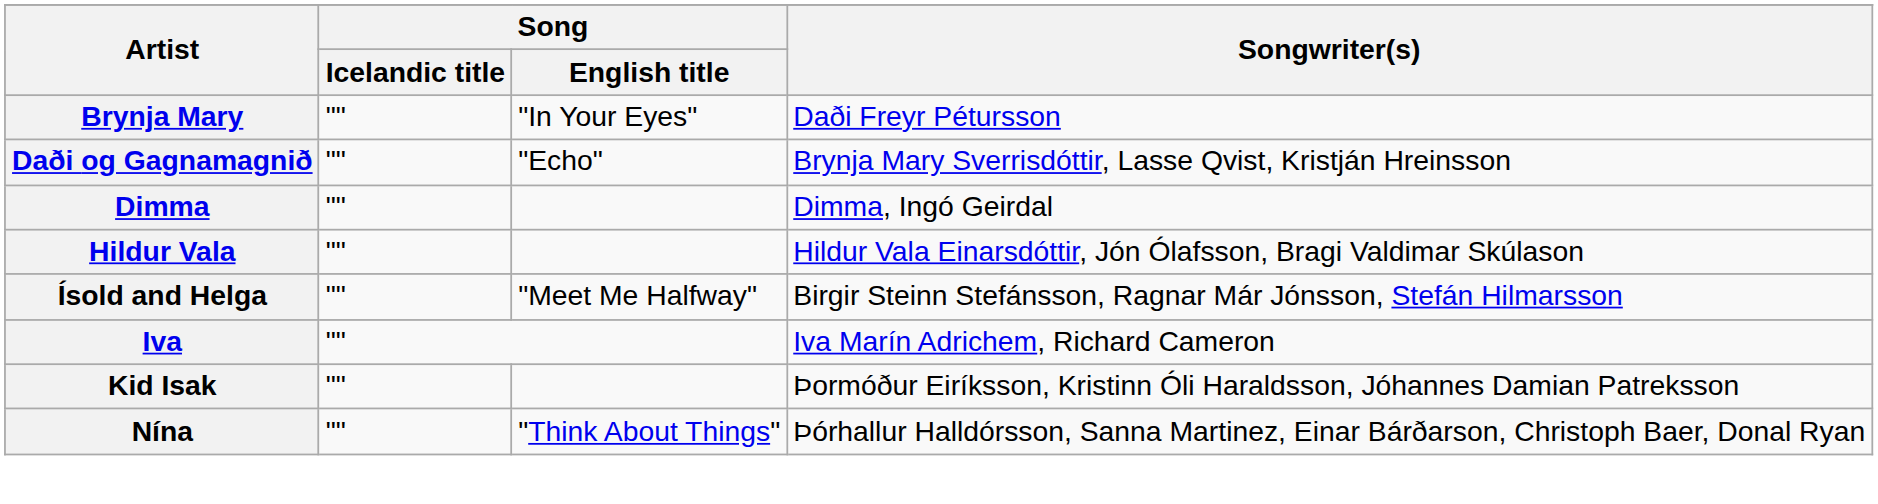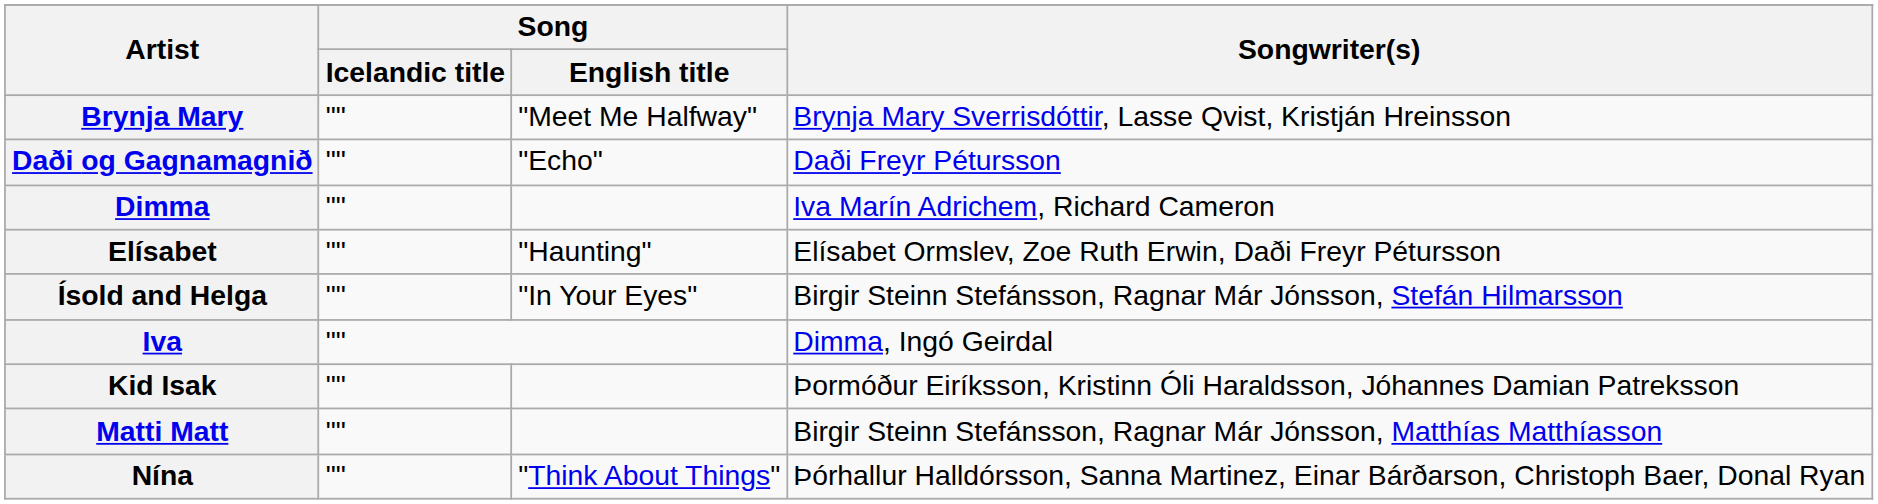Brynja Mary | Song / English title: "In Your Eyes" -> "Meet Me Halfway"
Brynja Mary | Songwriter(s): Daði Freyr Pétursson -> Brynja Mary Sverrisdóttir, Lasse Qvist, Kristján Hreinsson
Daði og Gagnamagnið | Songwriter(s): Brynja Mary Sverrisdóttir, Lasse Qvist, Kristján Hreinsson -> Daði Freyr Pétursson
Dimma | Songwriter(s): Dimma, Ingó Geirdal -> Iva Marín Adrichem, Richard Cameron
+ row: Elísabet | "" | "Haunting" | Elísabet Ormslev, Zoe Ruth Erwin, Daði Freyr Pétursson
- row: Hildur Vala | "" | Hildur Vala Einarsdóttir, Jón Ólafsson, Bragi Valdimar Skúlason
Ísold and Helga | Song / English title: "Meet Me Halfway" -> "In Your Eyes"
Iva | Songwriter(s): Iva Marín Adrichem, Richard Cameron -> Dimma, Ingó Geirdal
+ row: Matti Matt | "" | Birgir Steinn Stefánsson, Ragnar Már Jónsson, Matthías Matthíasson
